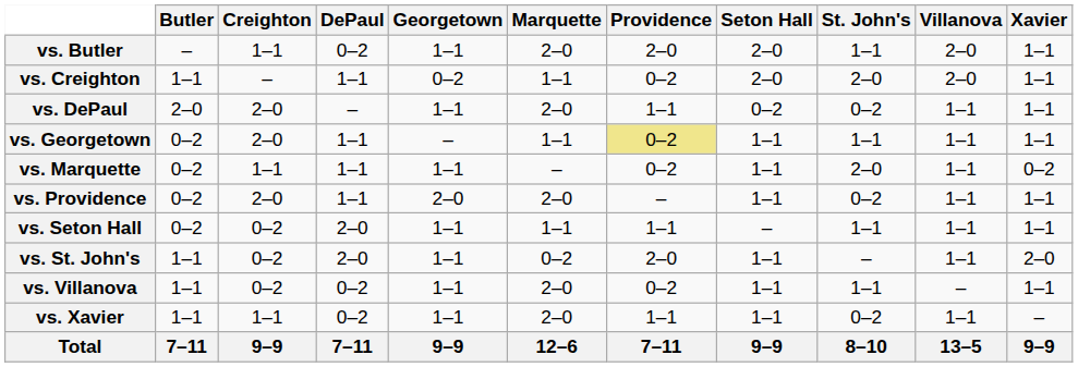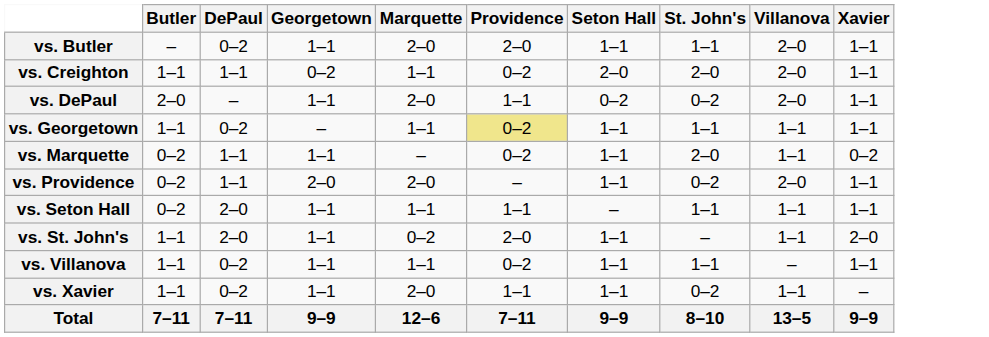- column: Creighton | 1–1 | – | 2–0 | 2–0 | 1–1 | 2–0 | 0–2 | 0–2 | 0–2 | 1–1 | 9–9
vs. Butler | Seton Hall: 2–0 -> 1–1
vs. DePaul | Villanova: 1–1 -> 2–0
vs. Georgetown | Butler: 0–2 -> 1–1
vs. Georgetown | DePaul: 1–1 -> 0–2
vs. Providence | Villanova: 1–1 -> 2–0
vs. Villanova | Marquette: 2–0 -> 1–1
